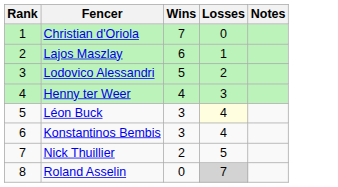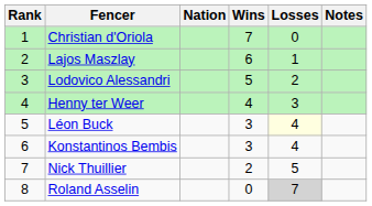+ column: Nation
